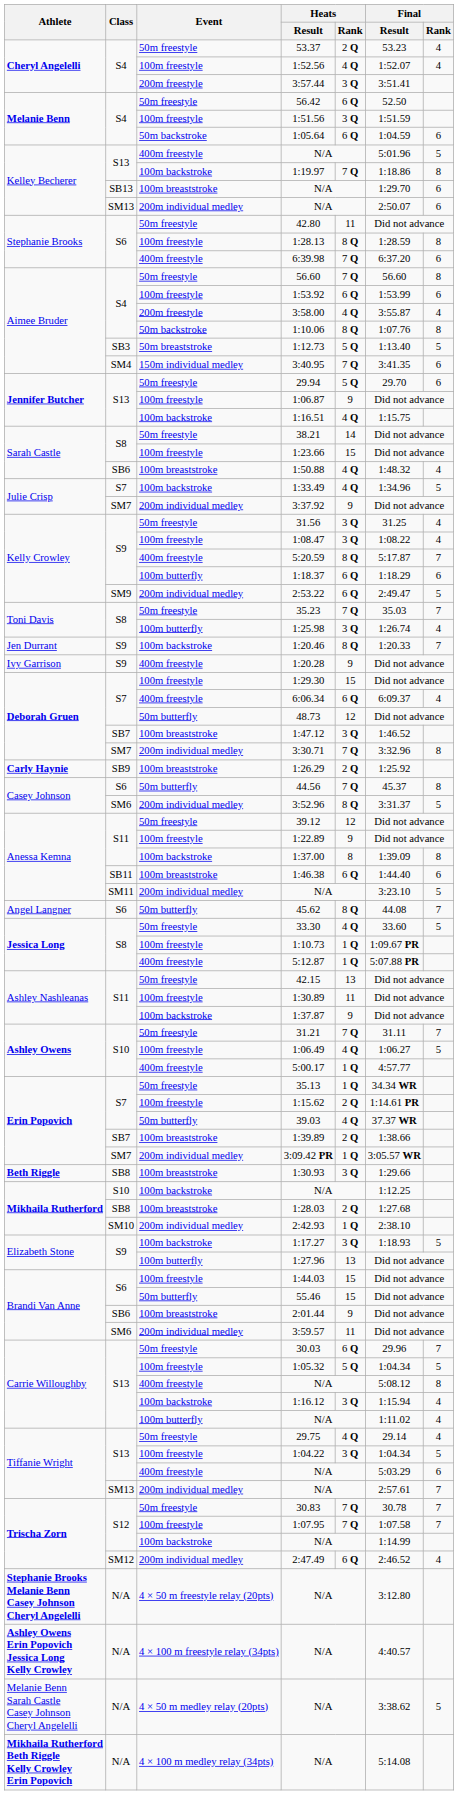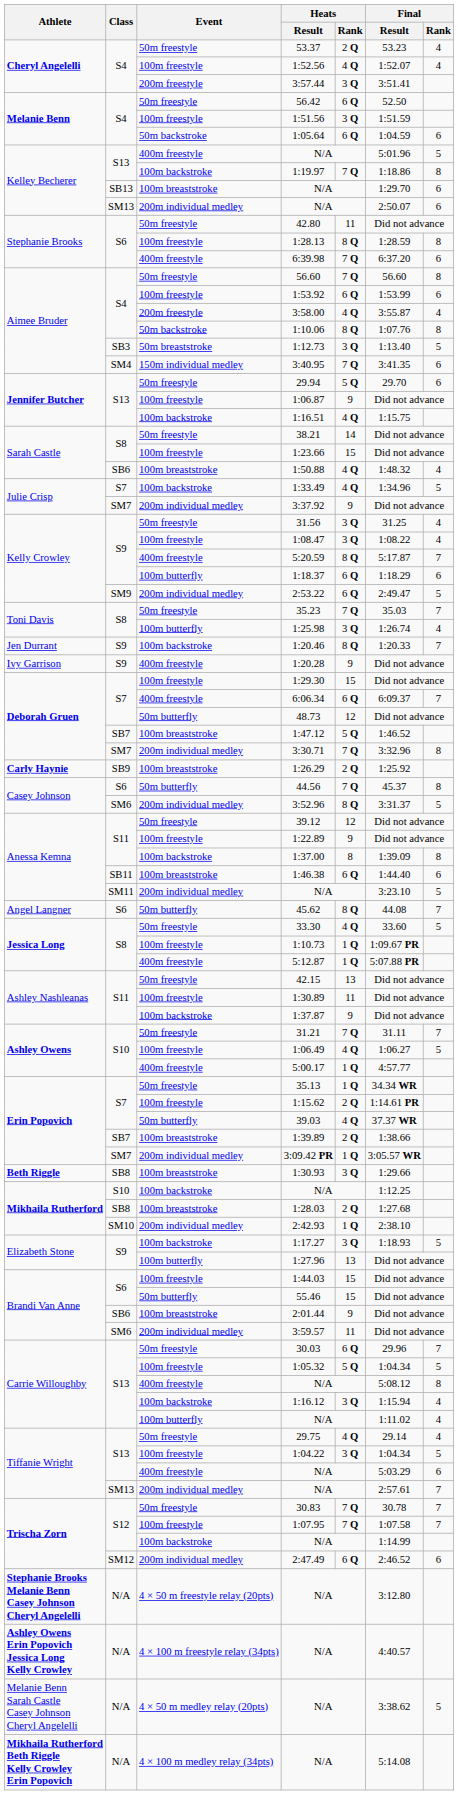1:12.73 | Heats / Rank: 5 Q -> 3 Q
6:06.34 | Final / Rank: 4 -> 7
1:47.12 | Heats / Rank: 3 Q -> 5 Q
2:47.49 | Final / Rank: 4 -> 6
